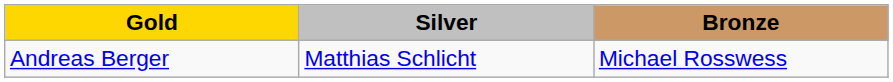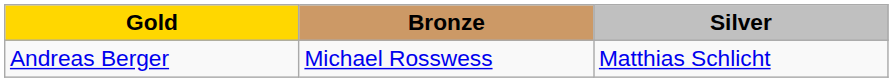columns swapped: Silver <-> Bronze
